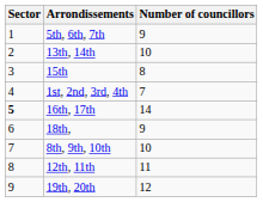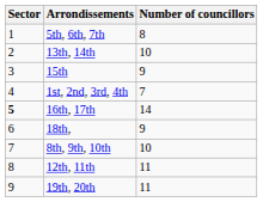5th, 6th, 7th | Number of councillors: 9 -> 8
15th | Number of councillors: 8 -> 9
19th, 20th | Number of councillors: 12 -> 11
